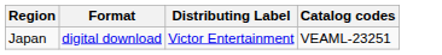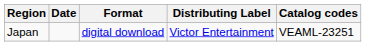+ column: Date
